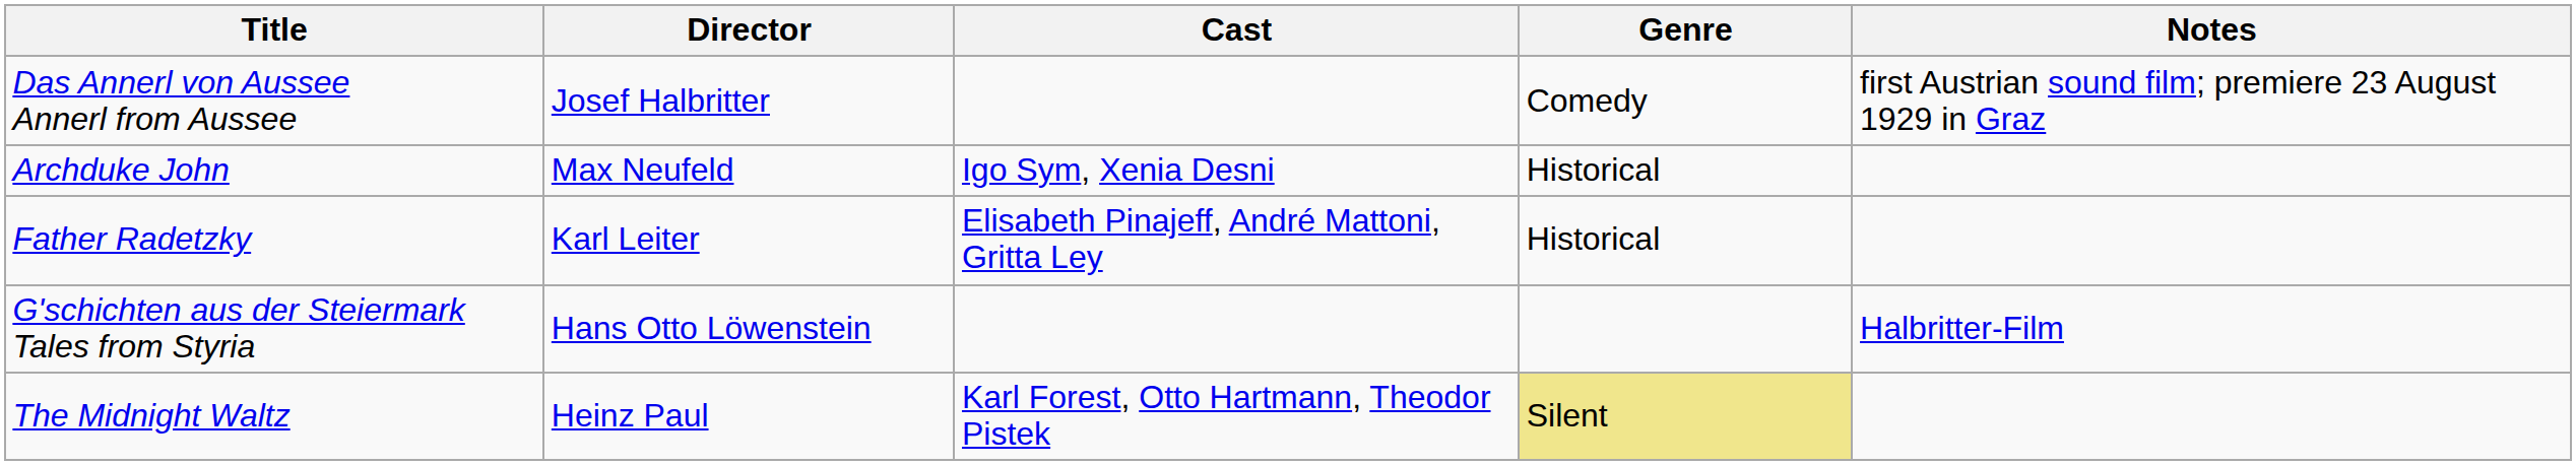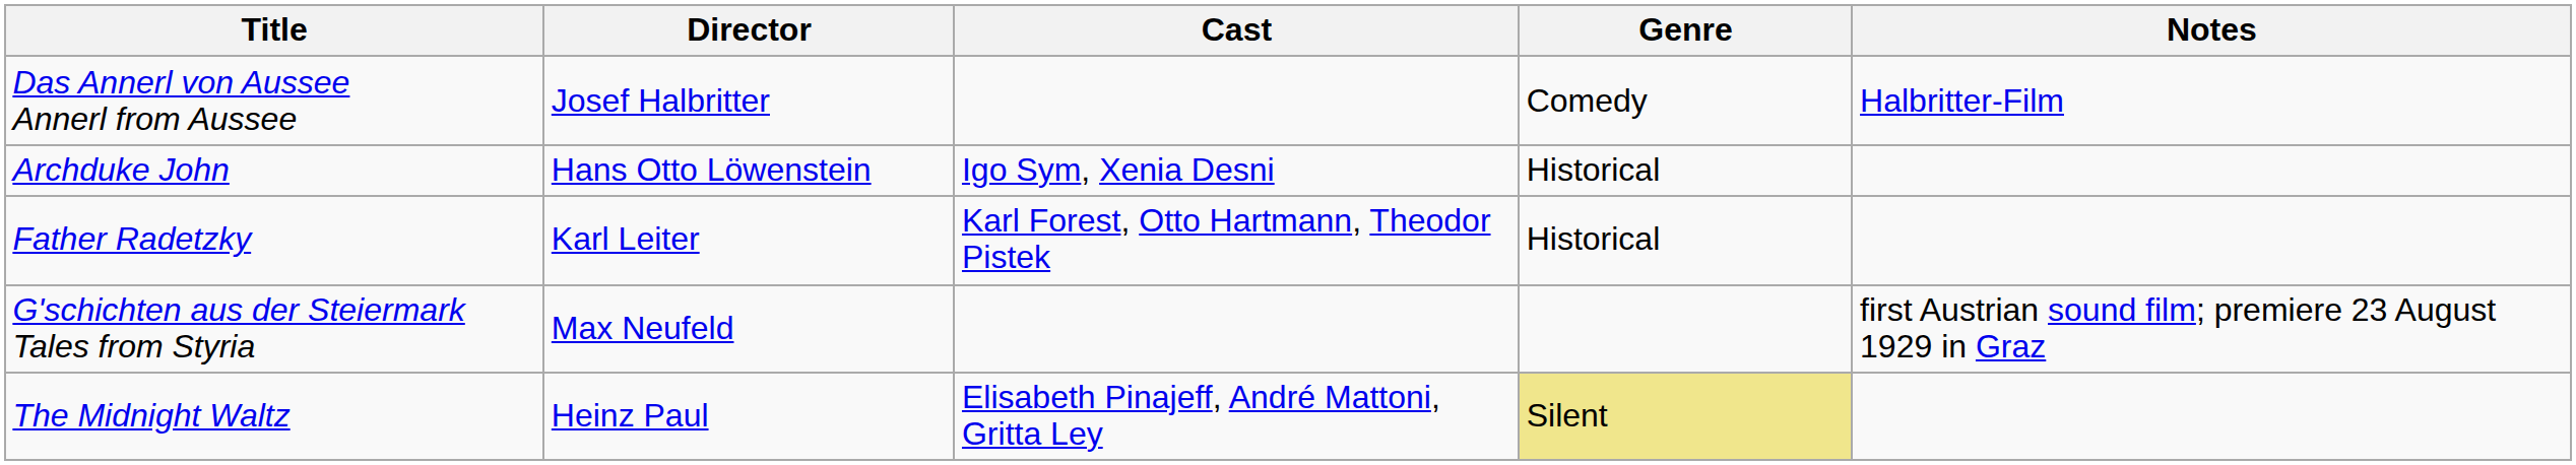Das Annerl von Aussee Annerl from Aussee | Notes: first Austrian sound film; premiere 23 August 1929 in Graz -> Halbritter-Film
Archduke John | Director: Max Neufeld -> Hans Otto Löwenstein
Father Radetzky | Cast: Elisabeth Pinajeff, André Mattoni, Gritta Ley -> Karl Forest, Otto Hartmann, Theodor Pistek
G'schichten aus der Steiermark Tales from Styria | Director: Hans Otto Löwenstein -> Max Neufeld
G'schichten aus der Steiermark Tales from Styria | Notes: Halbritter-Film -> first Austrian sound film; premiere 23 August 1929 in Graz
The Midnight Waltz | Cast: Karl Forest, Otto Hartmann, Theodor Pistek -> Elisabeth Pinajeff, André Mattoni, Gritta Ley
